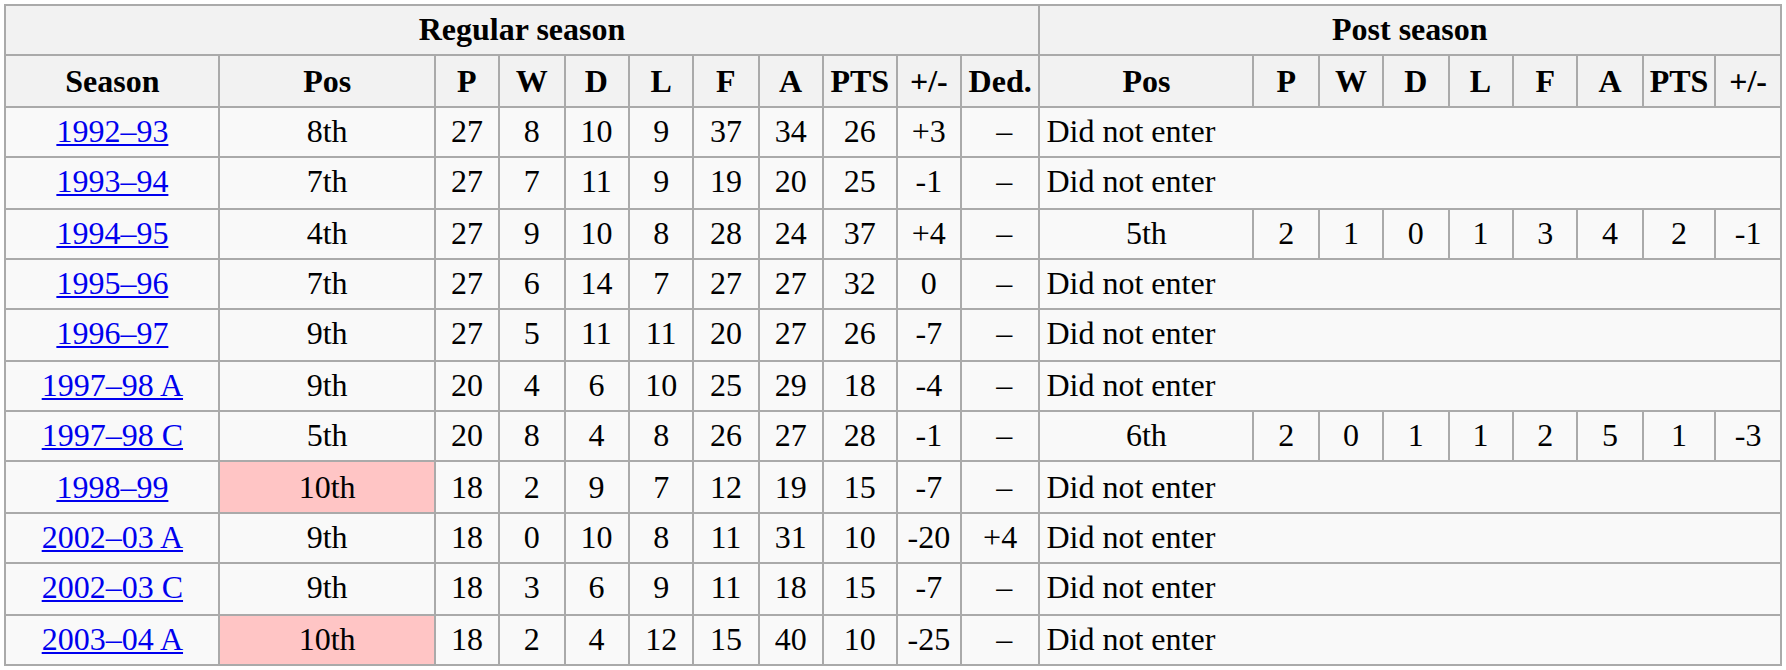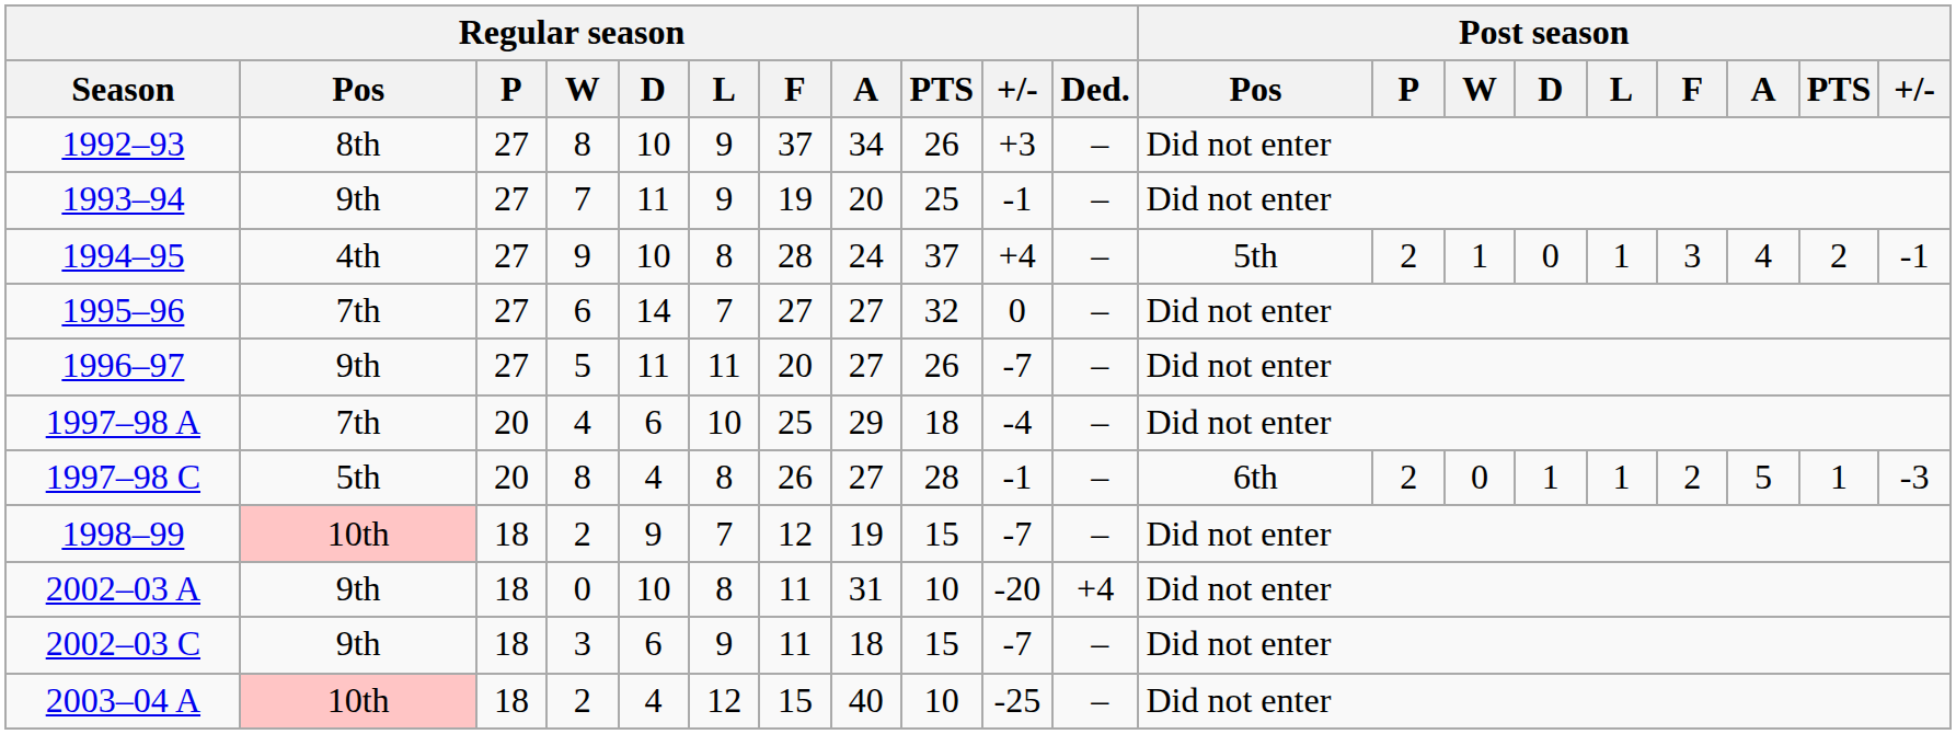1993–94 | Regular season / Pos: 7th -> 9th
1997–98 A | Regular season / Pos: 9th -> 7th
